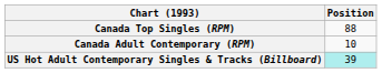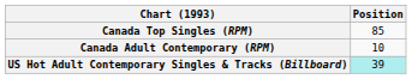Canada Top Singles (RPM) | Position: 88 -> 85
